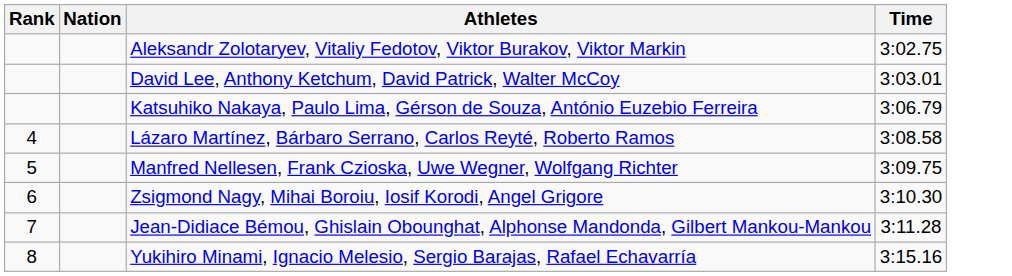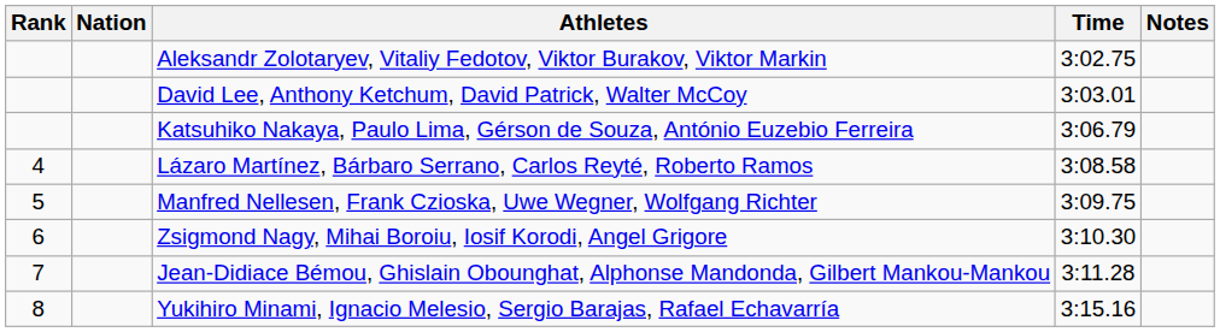+ column: Notes
